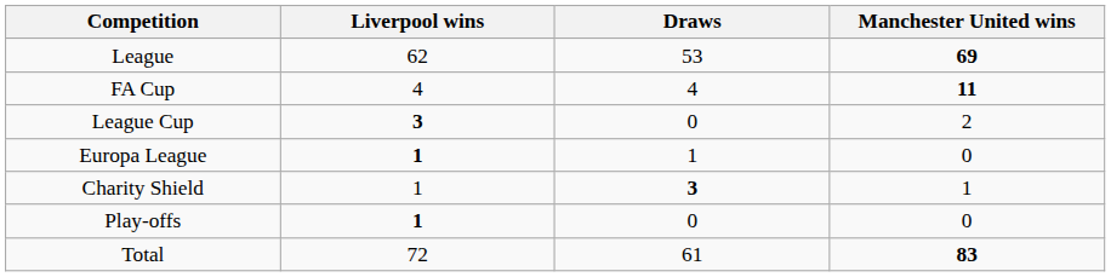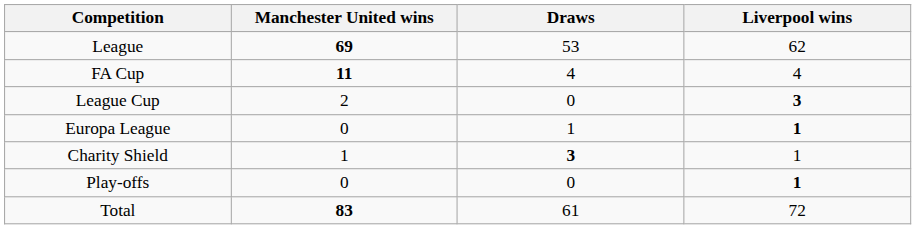columns swapped: Manchester United wins <-> Liverpool wins
